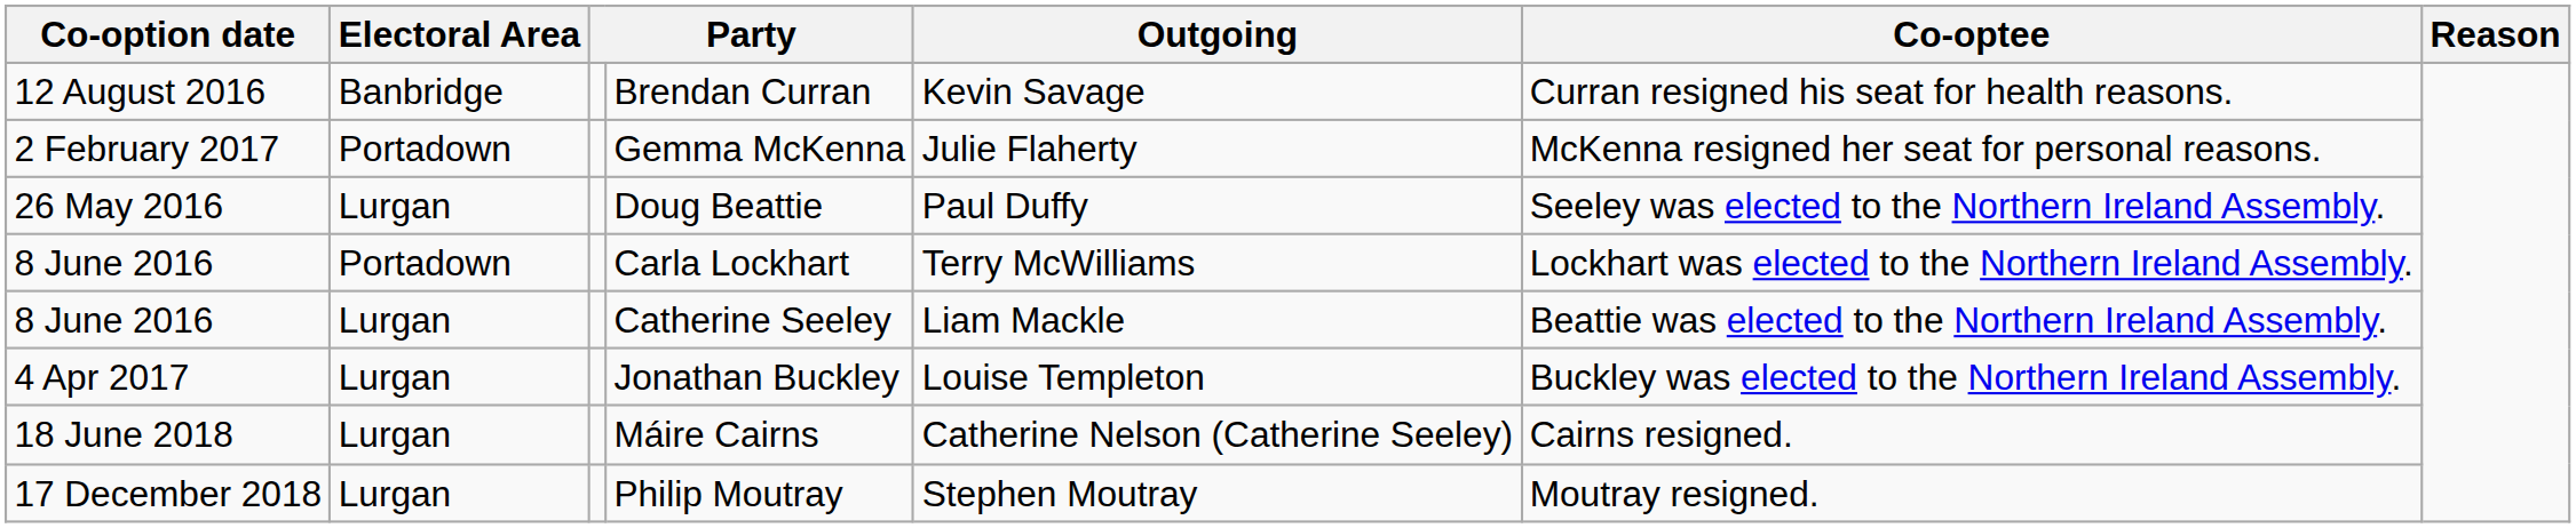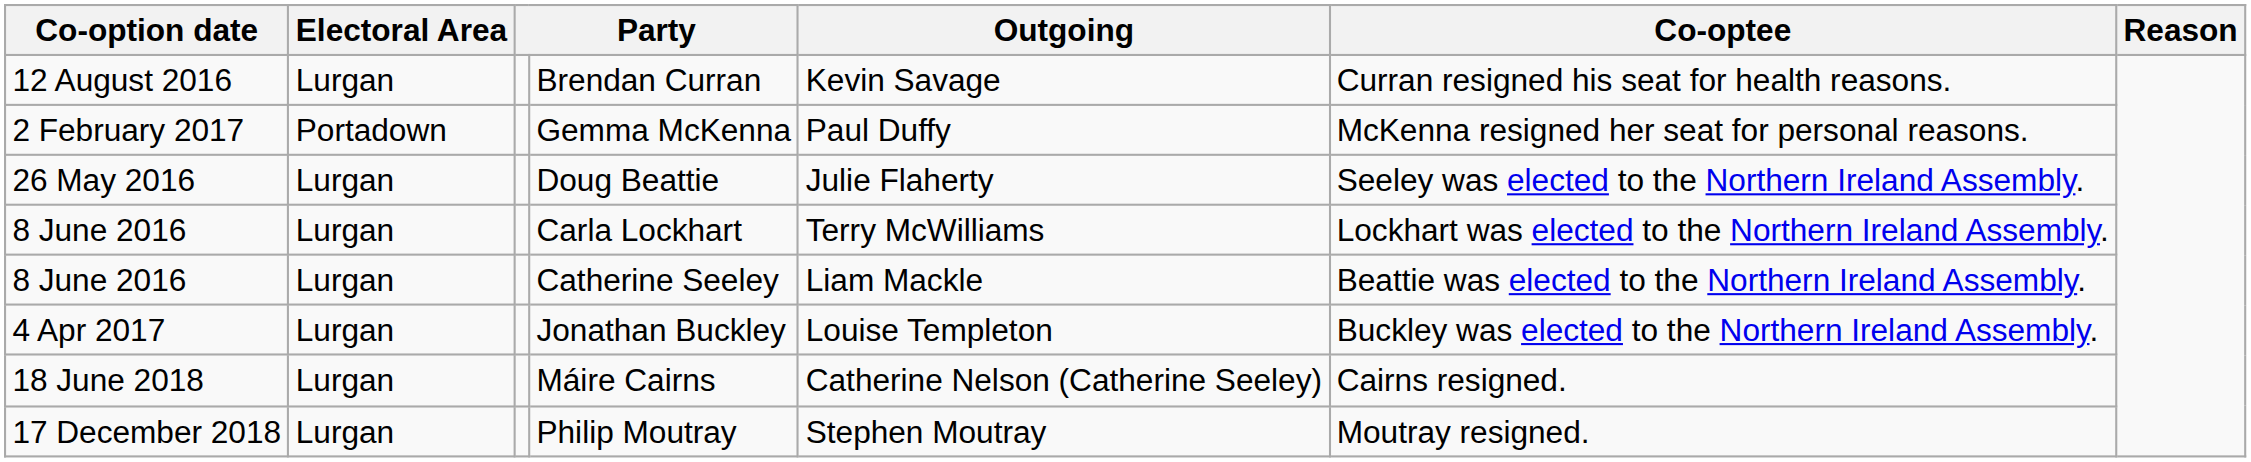Brendan Curran | Electoral Area: Banbridge -> Lurgan
Gemma McKenna | Outgoing: Julie Flaherty -> Paul Duffy
Doug Beattie | Outgoing: Paul Duffy -> Julie Flaherty
Carla Lockhart | Electoral Area: Portadown -> Lurgan
